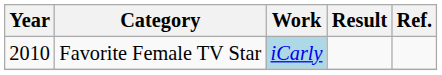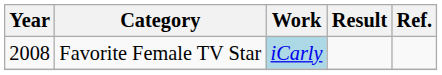Favorite Female TV Star | Year: 2010 -> 2008
